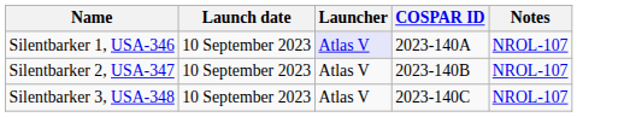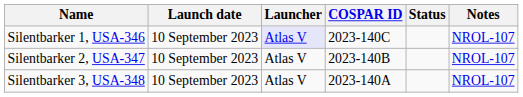+ column: Status
Silentbarker 1, USA-346 | COSPAR ID: 2023-140A -> 2023-140C
Silentbarker 3, USA-348 | COSPAR ID: 2023-140C -> 2023-140A
